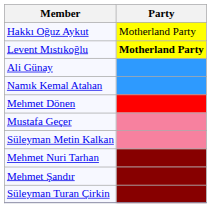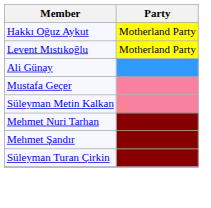Levent Mıstıkoğlu | Party: bold -> normal
- row: Namık Kemal Atahan
- row: Mehmet Dönen
